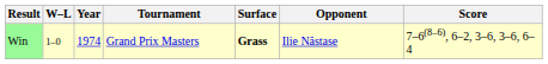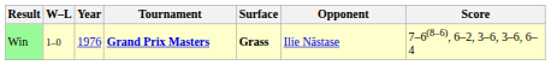Win | Year: 1974 -> 1976
Win | Tournament: normal -> bold
